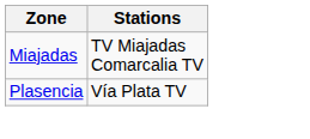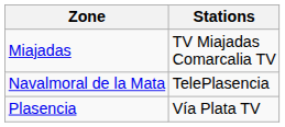+ row: Navalmoral de la Mata | TelePlasencia
